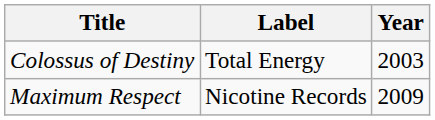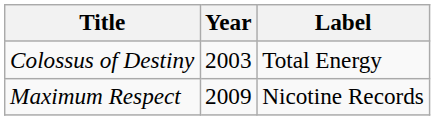columns swapped: Year <-> Label
